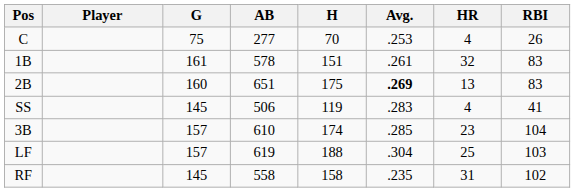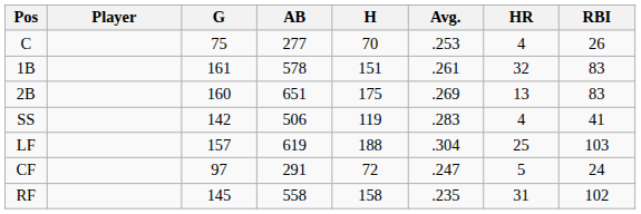2B | Avg.: bold -> normal
SS | G: 145 -> 142
- row: 3B | 157 | 610 | 174 | .285 | 23 | 104
+ row: CF | 97 | 291 | 72 | .247 | 5 | 24
